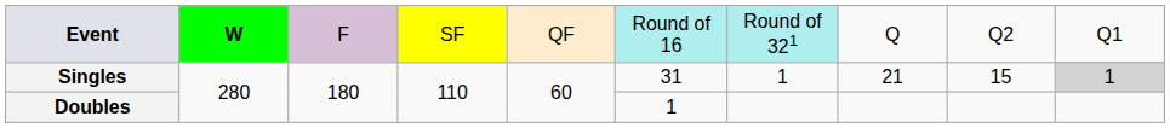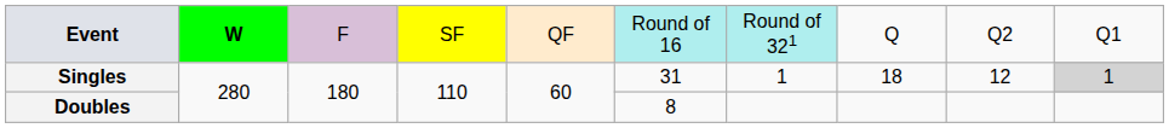Singles | column 8: 21 -> 18
Singles | column 9: 15 -> 12
Doubles | column 6: 1 -> 8
